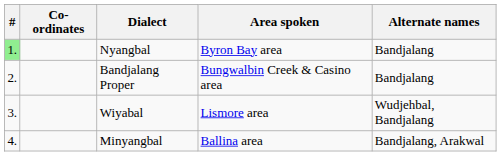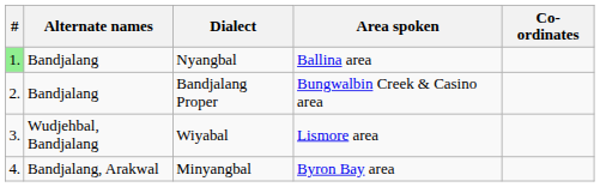columns swapped: Co-ordinates <-> Alternate names
Nyangbal | Area spoken: Byron Bay area -> Ballina area
Minyangbal | Area spoken: Ballina area -> Byron Bay area
